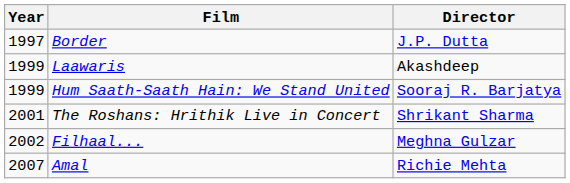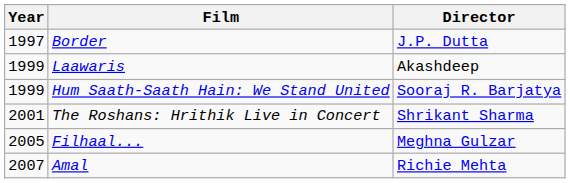Filhaal... | Year: 2002 -> 2005
